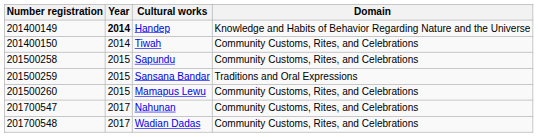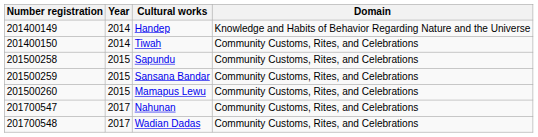Handep | Year: bold -> normal
Sansana Bandar | Domain: Traditions and Oral Expressions -> Community Customs, Rites, and Celebrations
